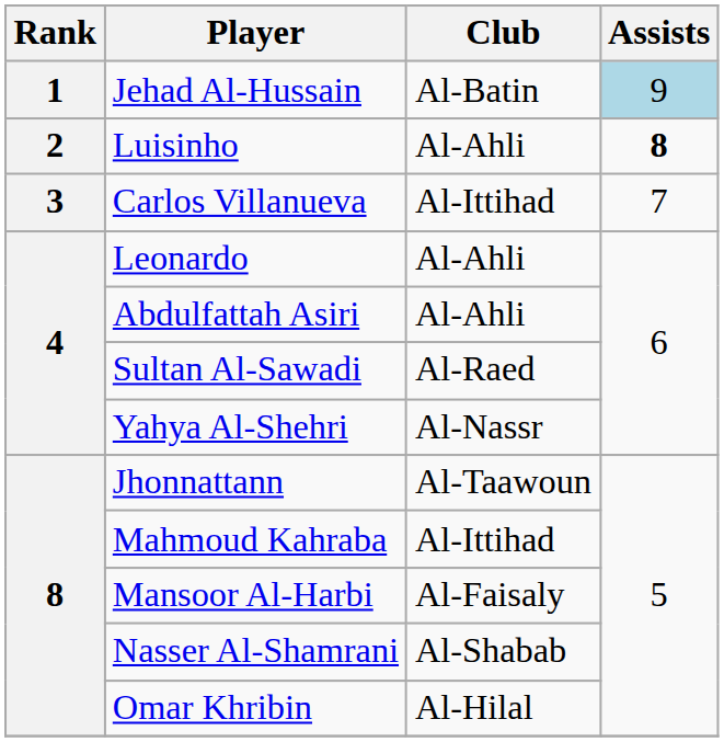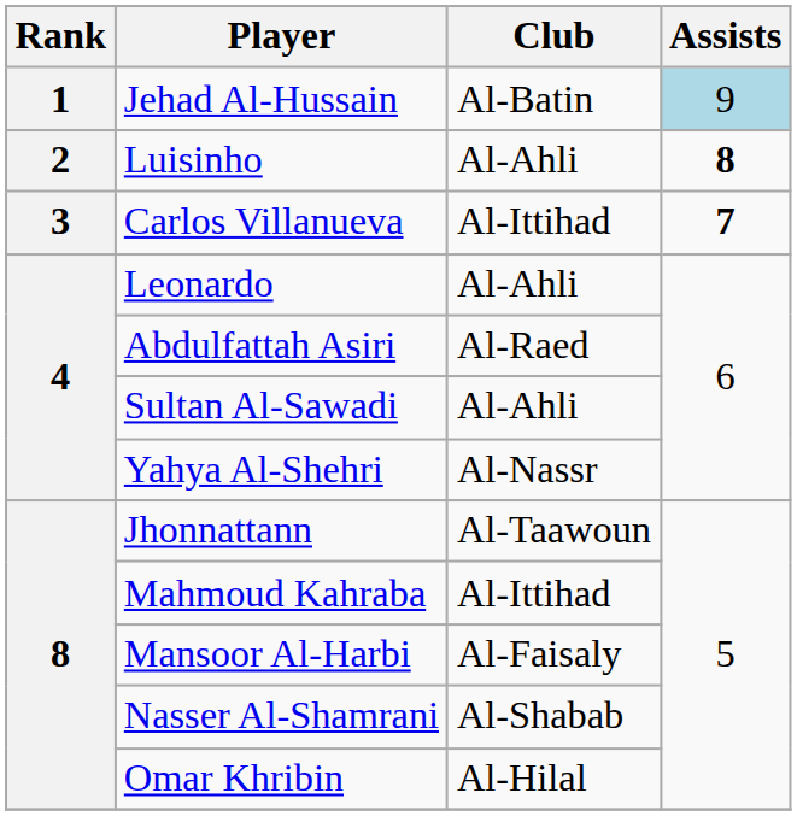Carlos Villanueva | Assists: normal -> bold
Abdulfattah Asiri | Club: Al-Ahli -> Al-Raed
Sultan Al-Sawadi | Club: Al-Raed -> Al-Ahli
